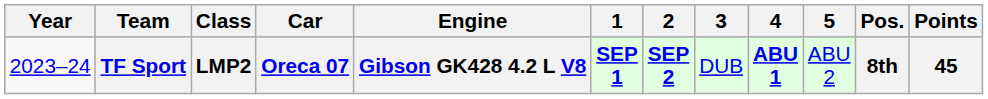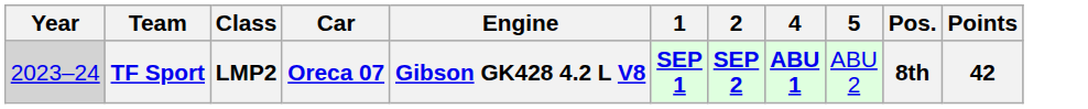- column: 3 | DUB
TF Sport | Year: no background -> lightgrey background
TF Sport | Points: 45 -> 42
